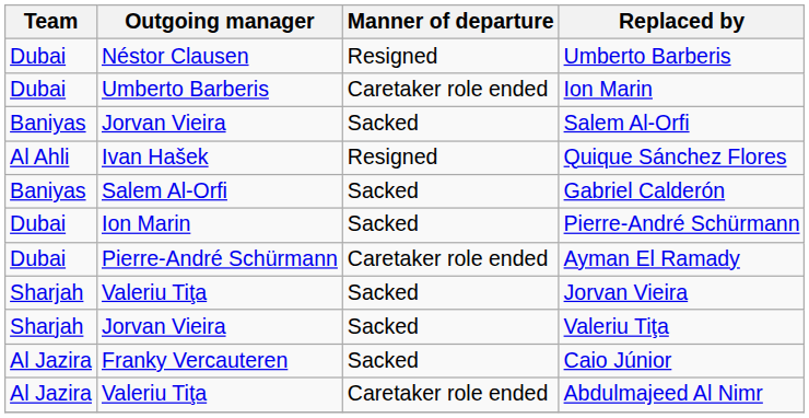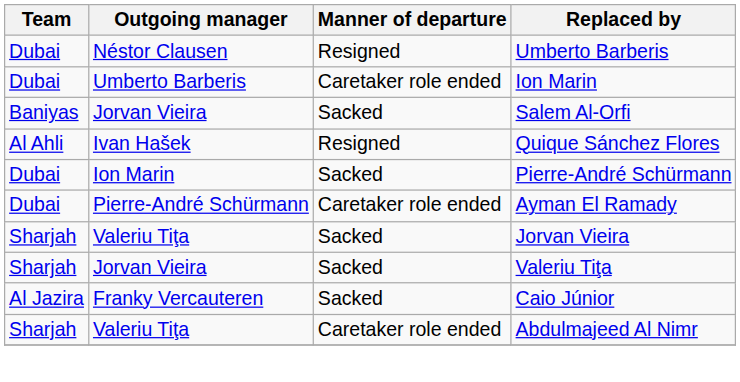- row: Baniyas | Salem Al-Orfi | Sacked | Gabriel Calderón
Abdulmajeed Al Nimr | Team: Al Jazira -> Sharjah
